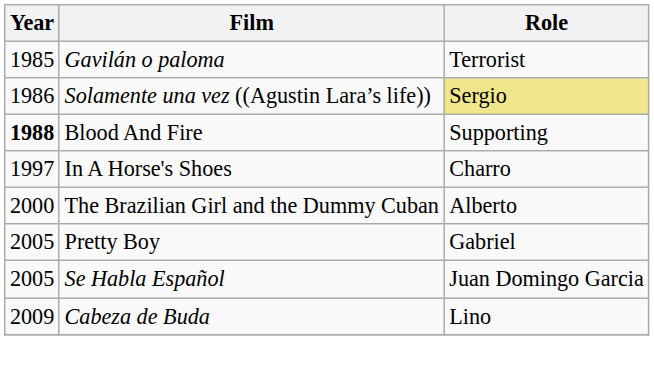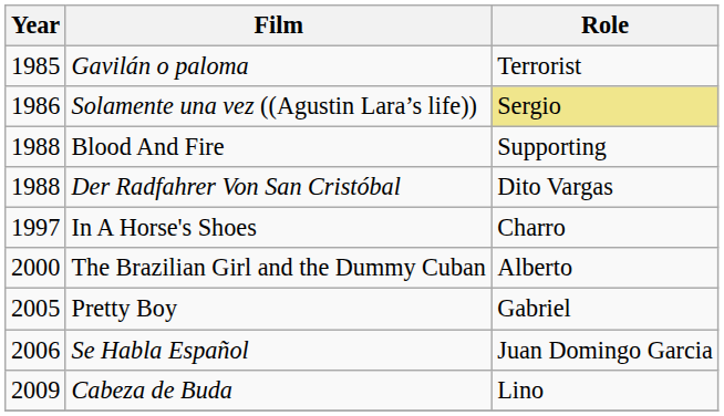Blood And Fire | Year: bold -> normal
+ row: 1988 | Der Radfahrer Von San Cristóbal | Dito Vargas
Se Habla Español | Year: 2005 -> 2006
